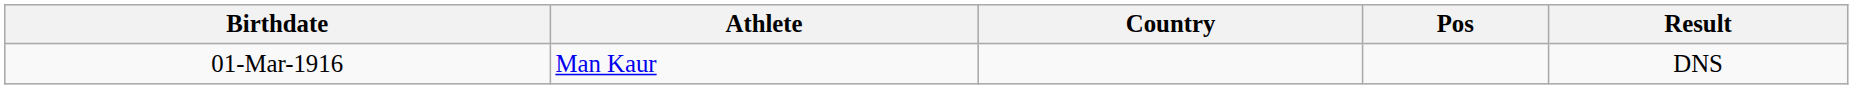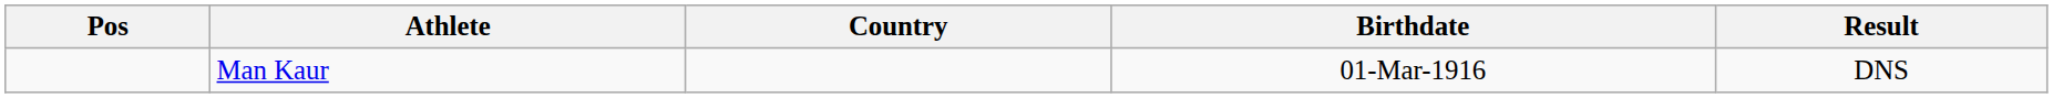columns swapped: Pos <-> Birthdate
